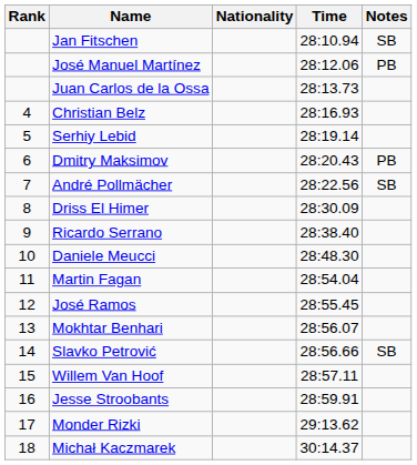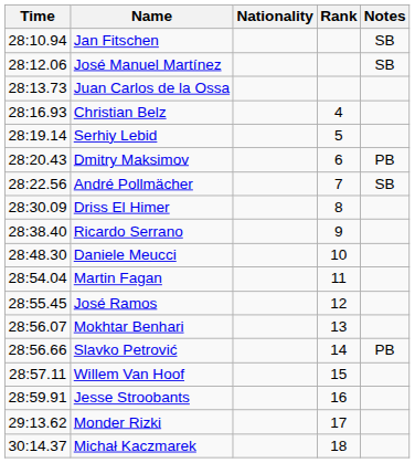columns swapped: Rank <-> Time
José Manuel Martínez | Notes: PB -> SB
Slavko Petrović | Notes: SB -> PB
